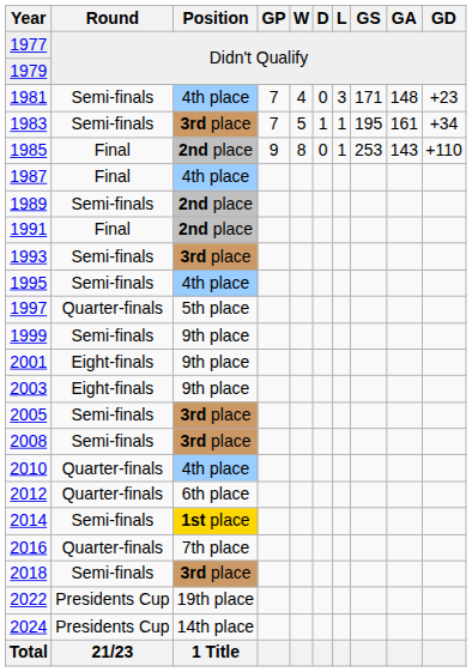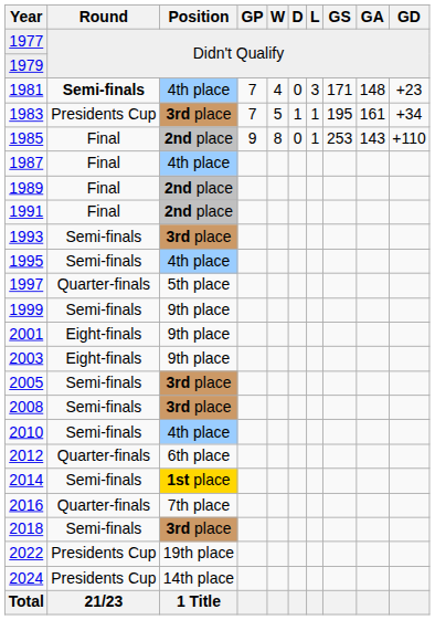1981 | Round: normal -> bold
1983 | Round: Semi-finals -> Presidents Cup
1989 | Round: Semi-finals -> Final
2010 | Round: Quarter-finals -> Semi-finals
